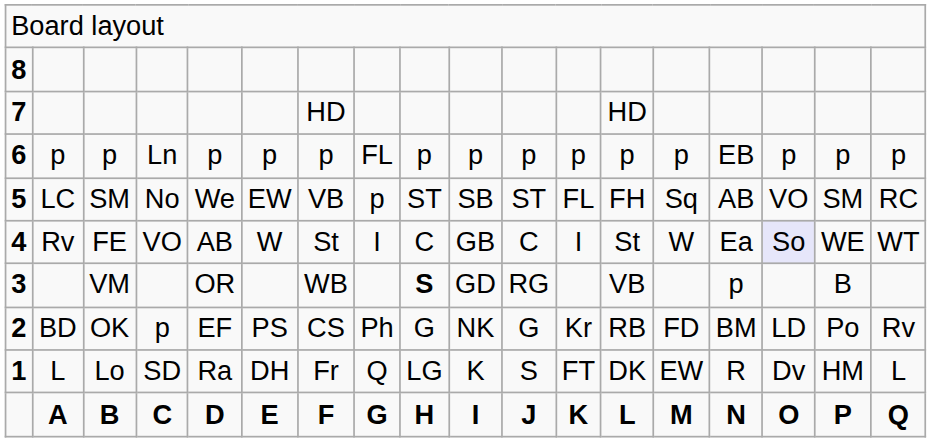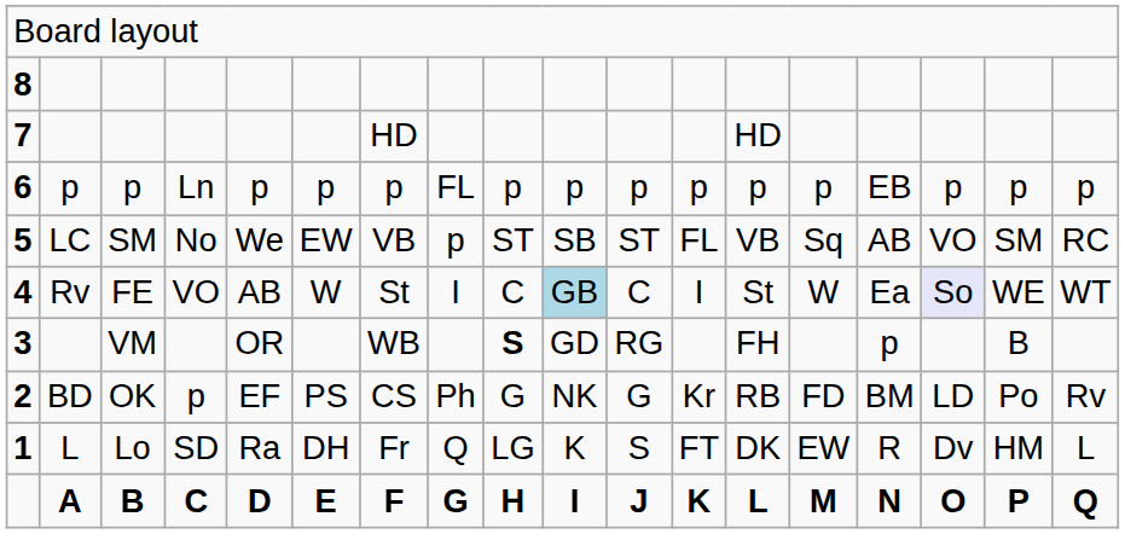5 | column 13: FH -> VB
4 | column 10: no background -> lightblue background
3 | column 13: VB -> FH
